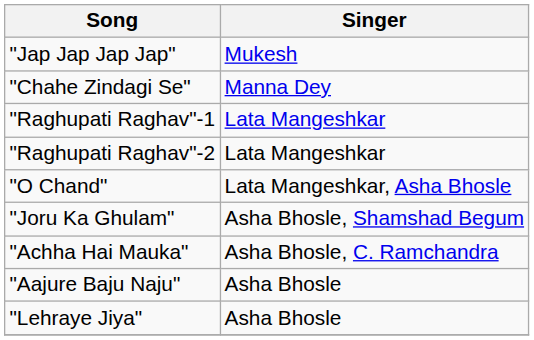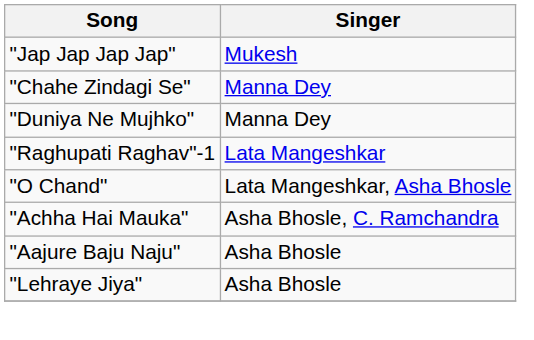+ row: "Duniya Ne Mujhko" | Manna Dey
- row: "Raghupati Raghav"-2 | Lata Mangeshkar
- row: "Joru Ka Ghulam" | Asha Bhosle, Shamshad Begum
